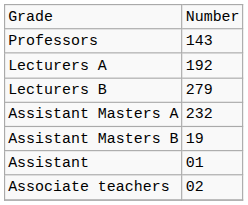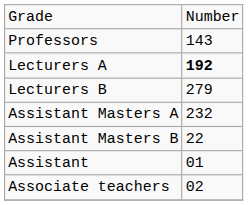Lecturers A | column 2: normal -> bold
Assistant Masters B | column 2: 19 -> 22
